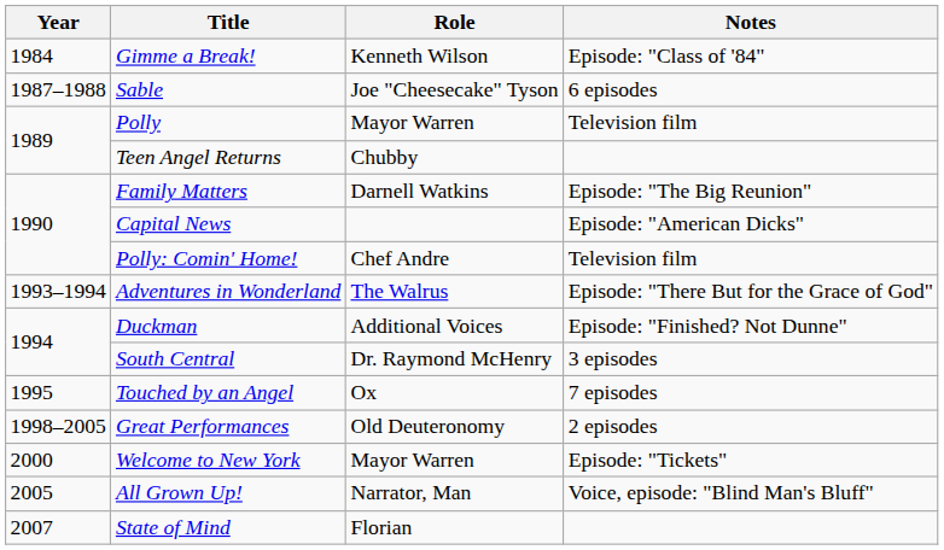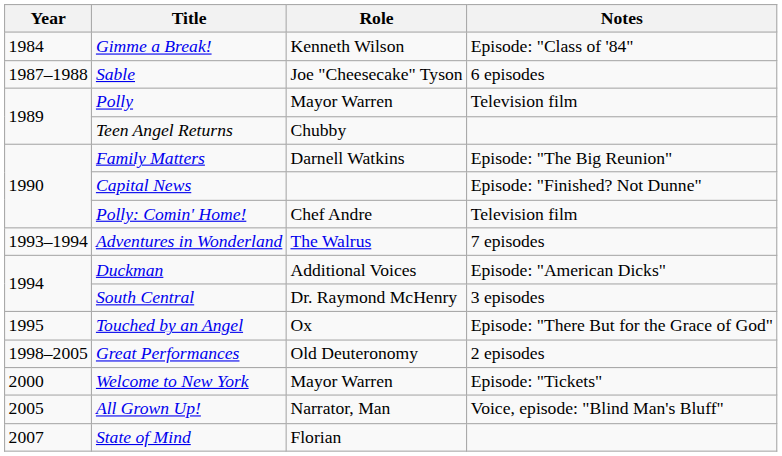Capital News | Notes: Episode: "American Dicks" -> Episode: "Finished? Not Dunne"
Adventures in Wonderland | Notes: Episode: "There But for the Grace of God" -> 7 episodes
Duckman | Notes: Episode: "Finished? Not Dunne" -> Episode: "American Dicks"
Touched by an Angel | Notes: 7 episodes -> Episode: "There But for the Grace of God"
